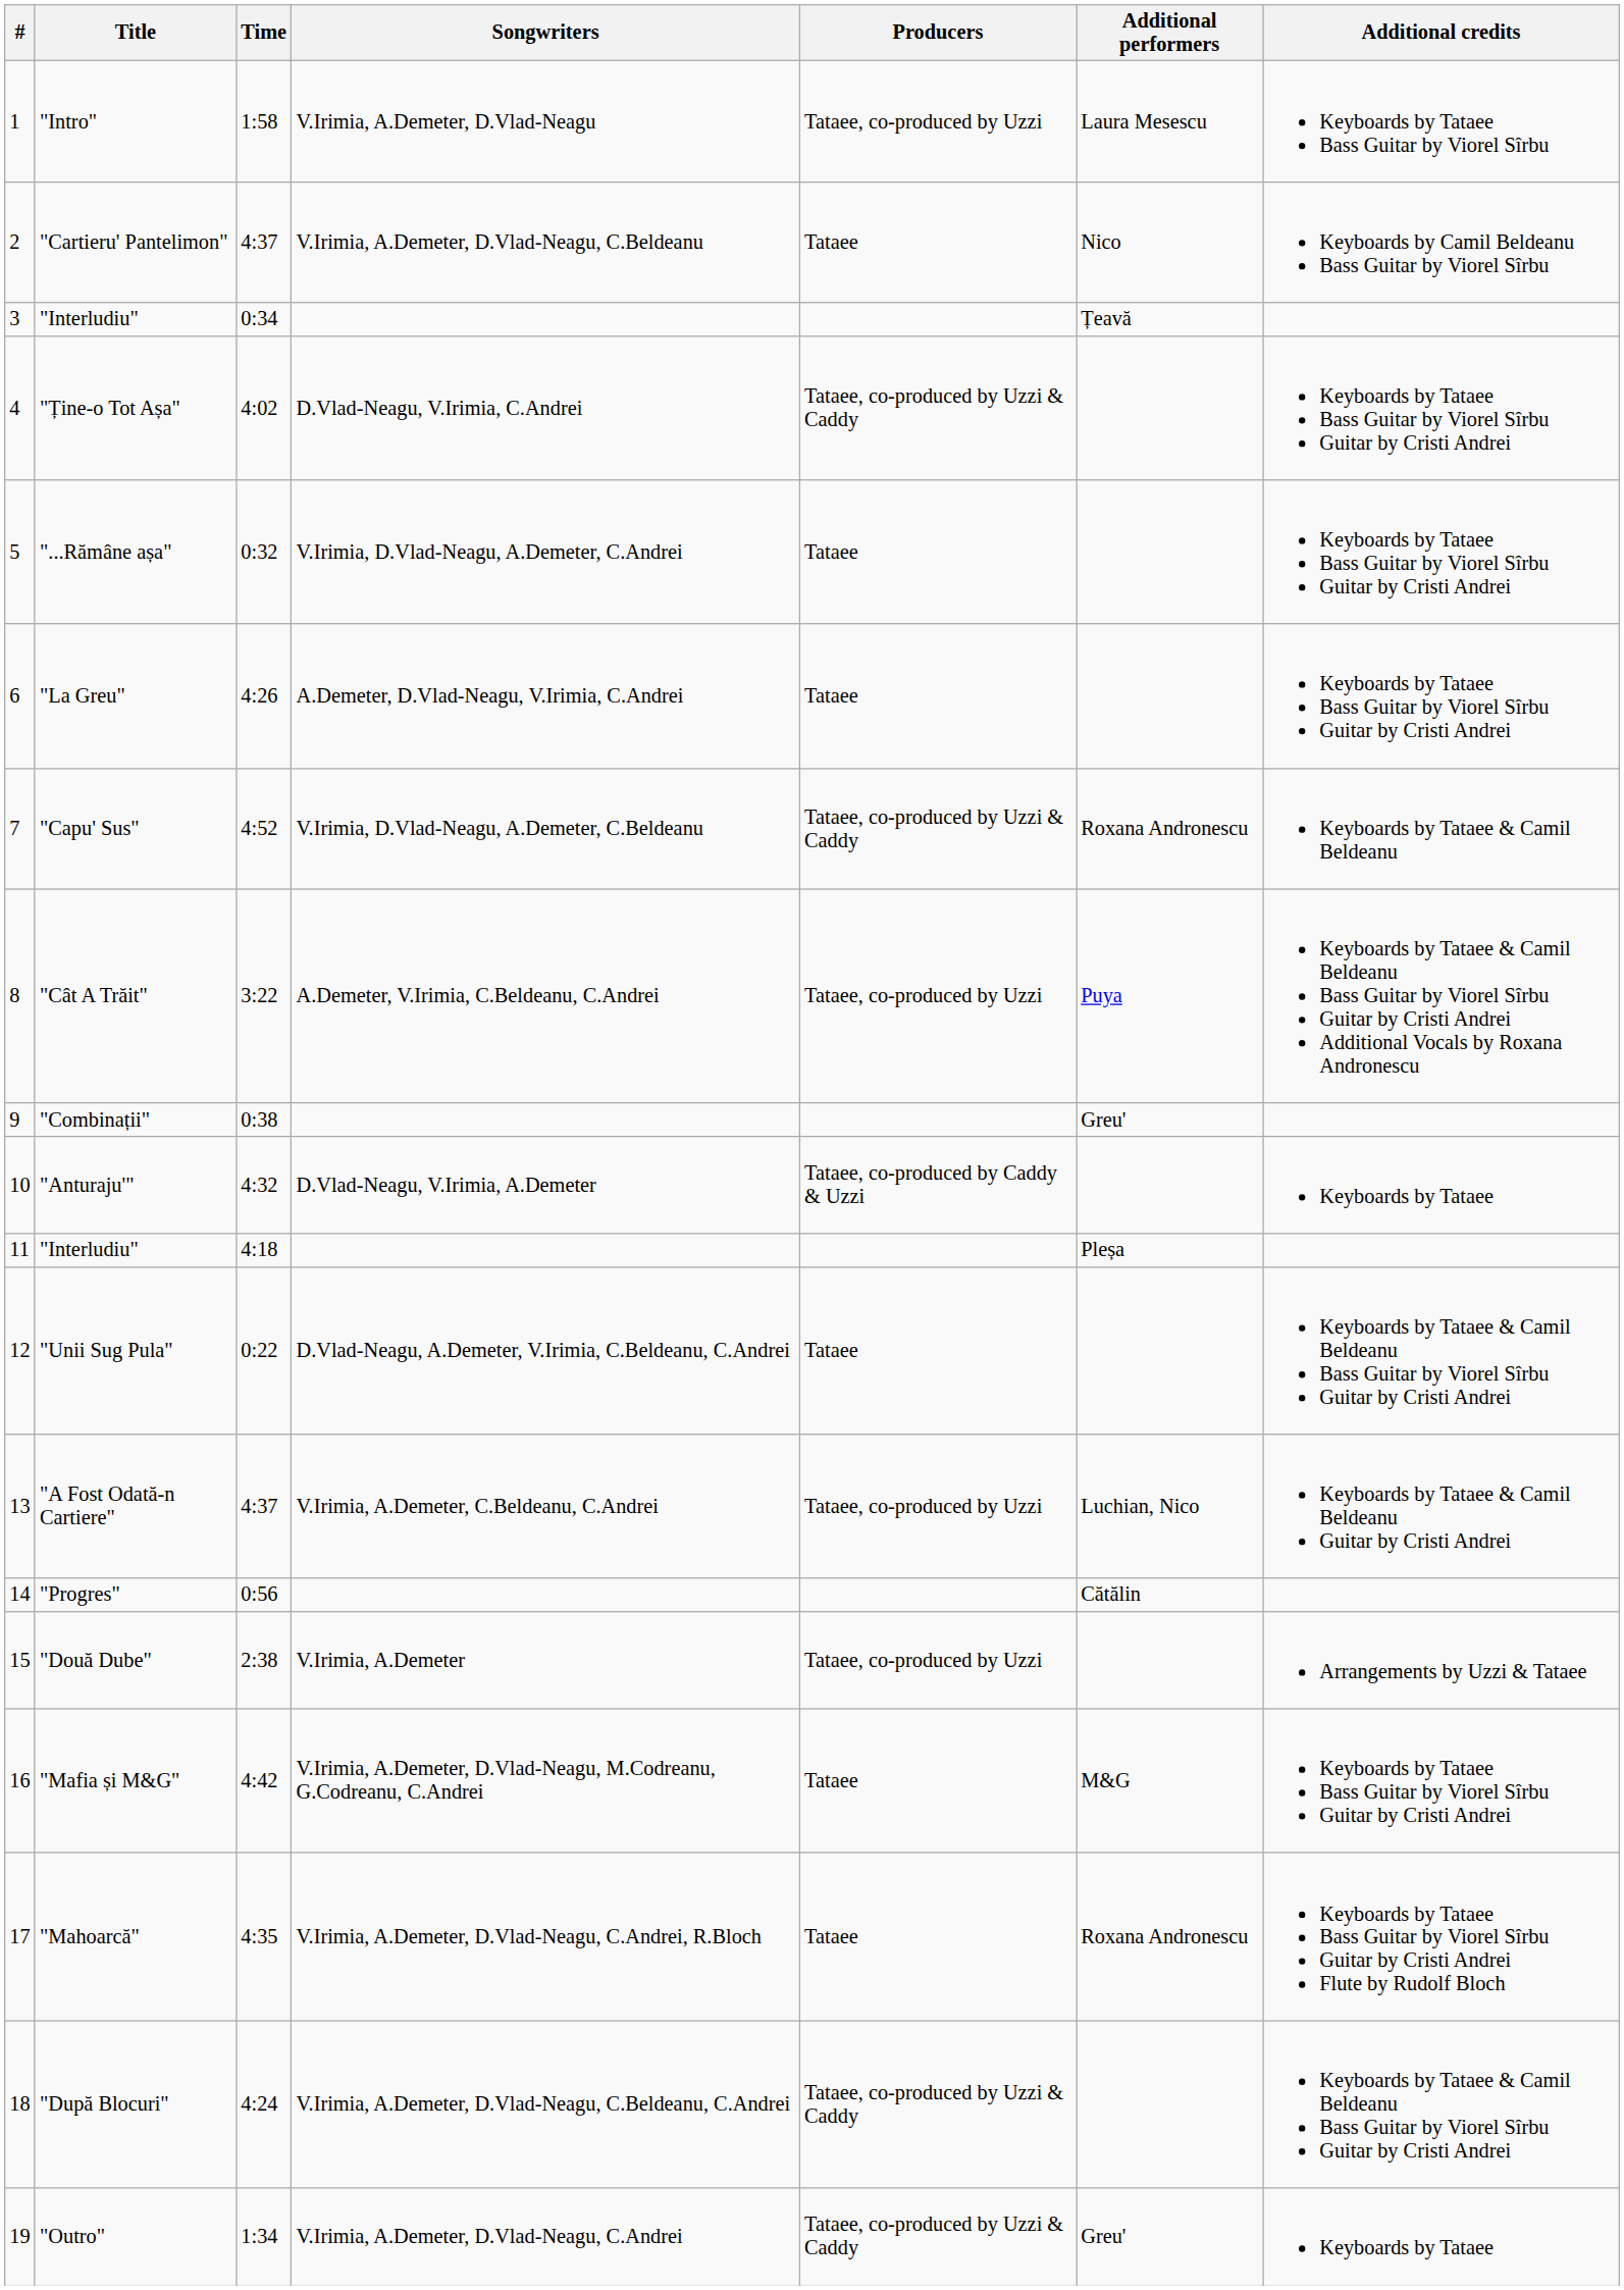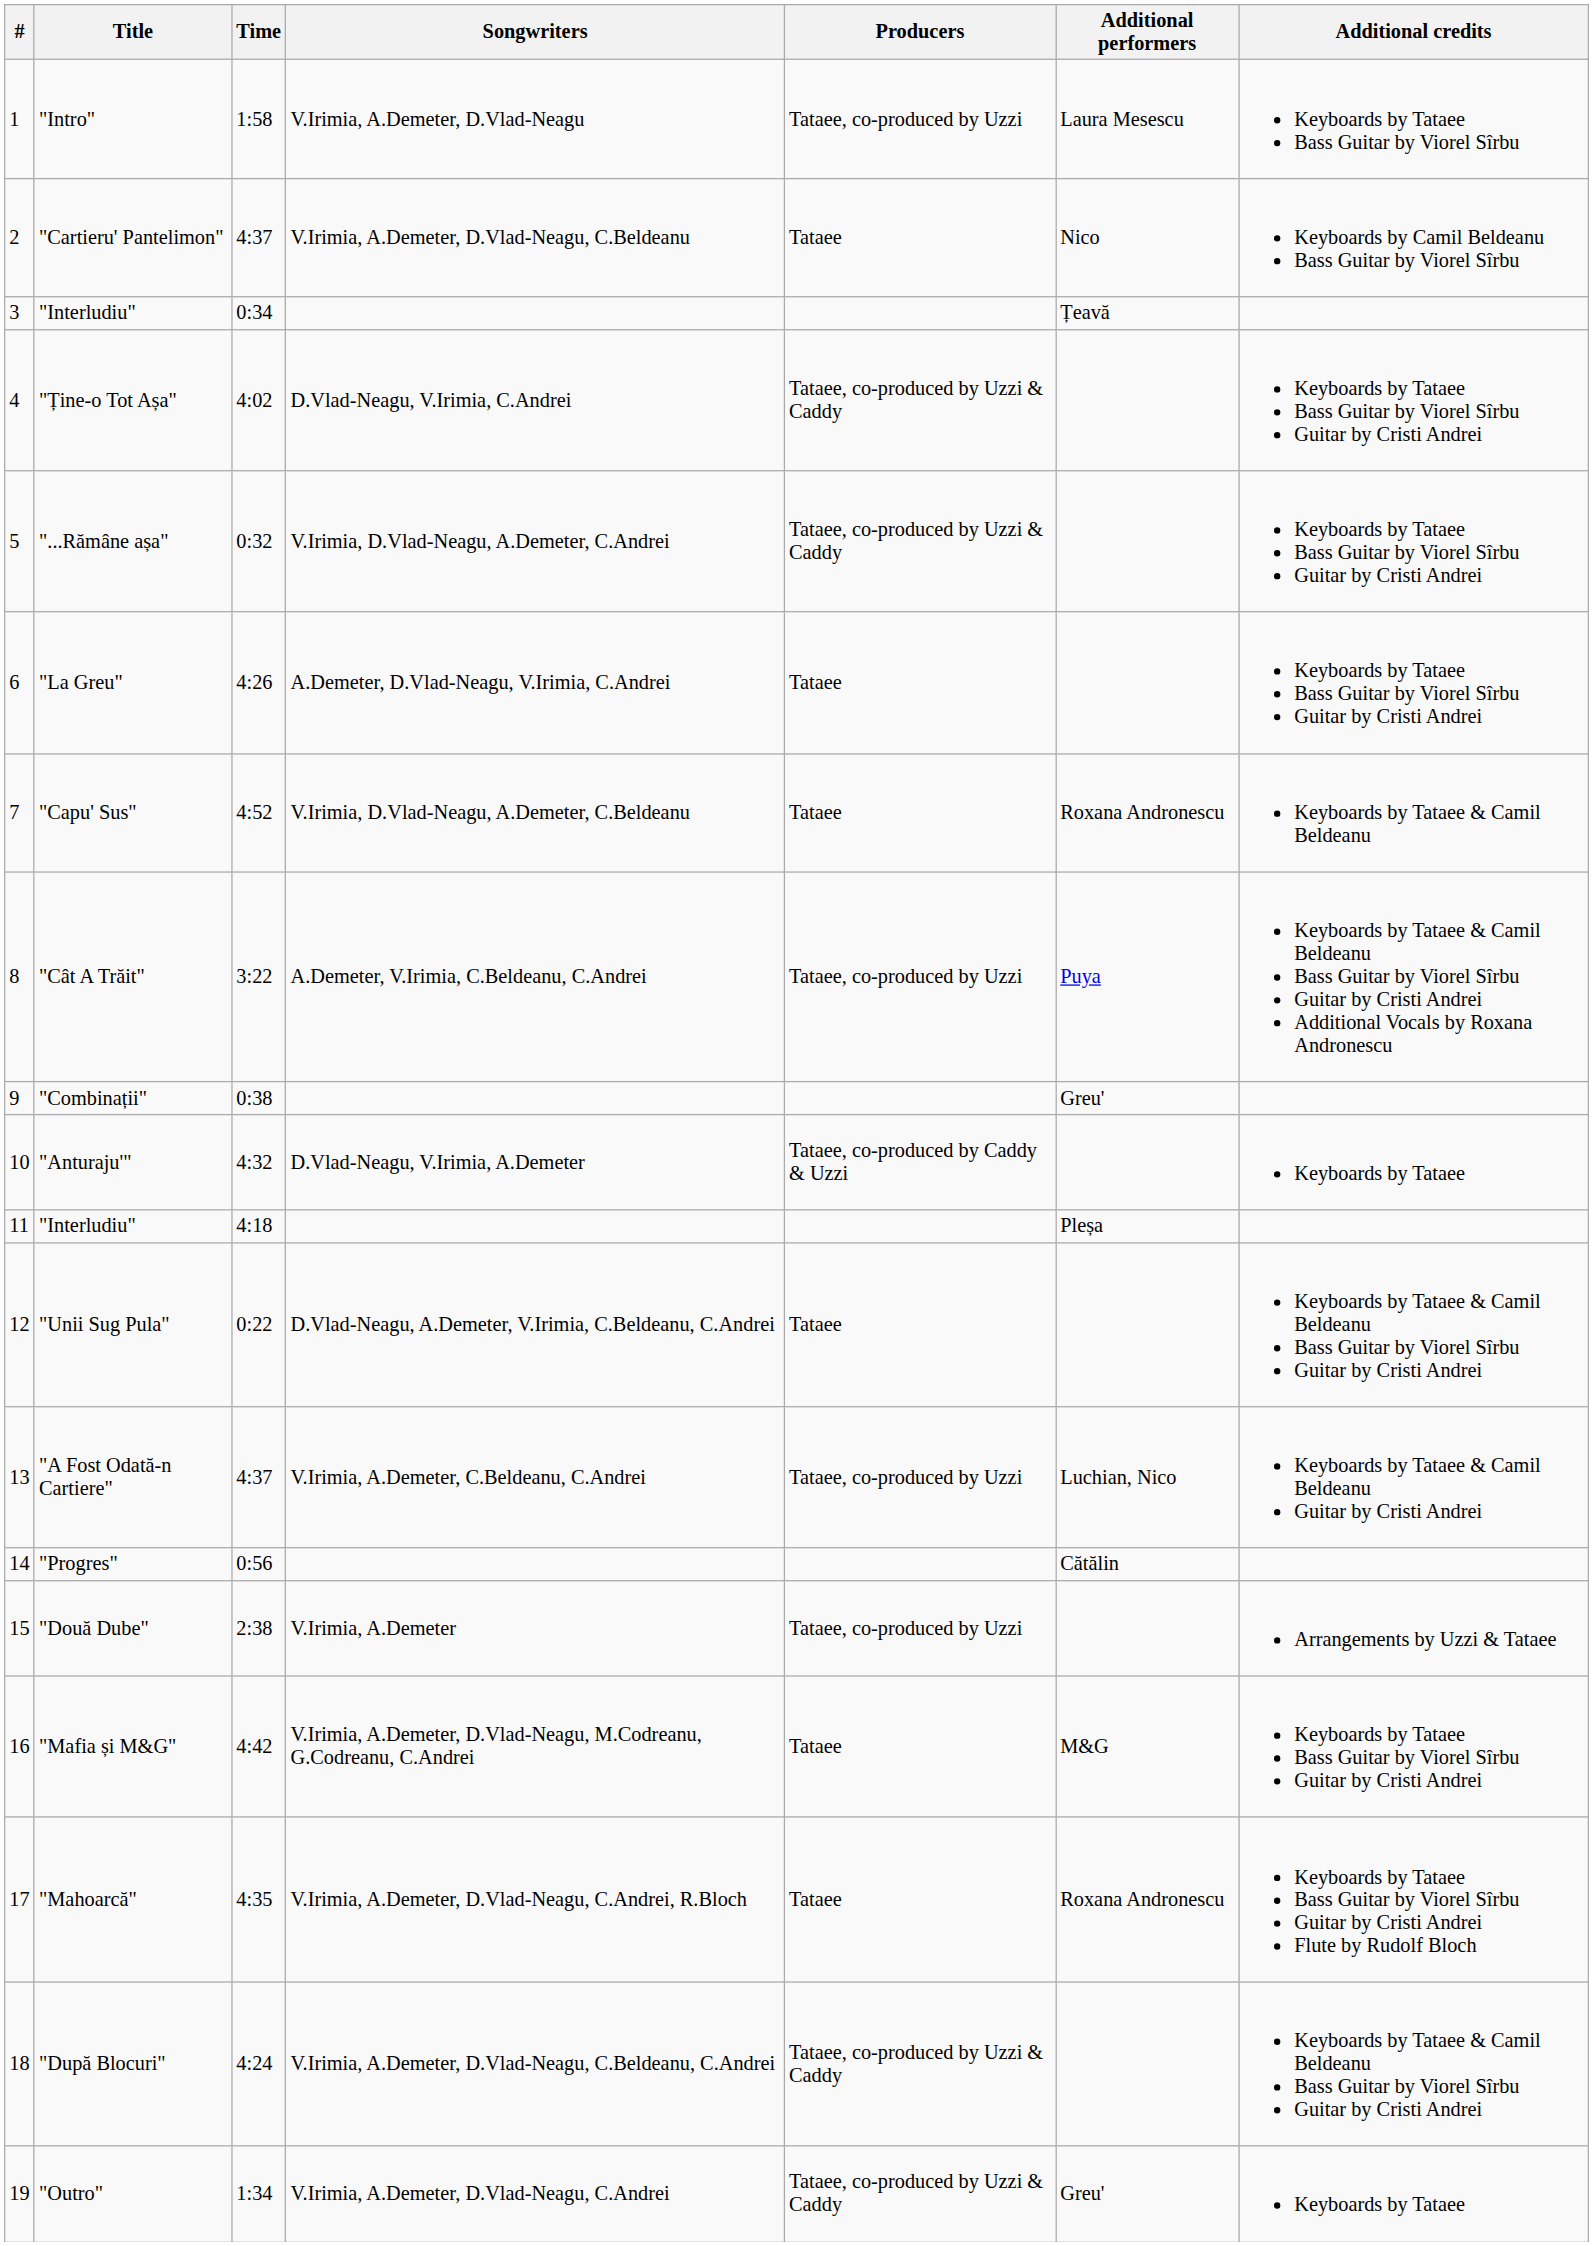"...Rămâne așa" | Producers: Tataee -> Tataee, co-produced by Uzzi & Caddy
"Capu' Sus" | Producers: Tataee, co-produced by Uzzi & Caddy -> Tataee
